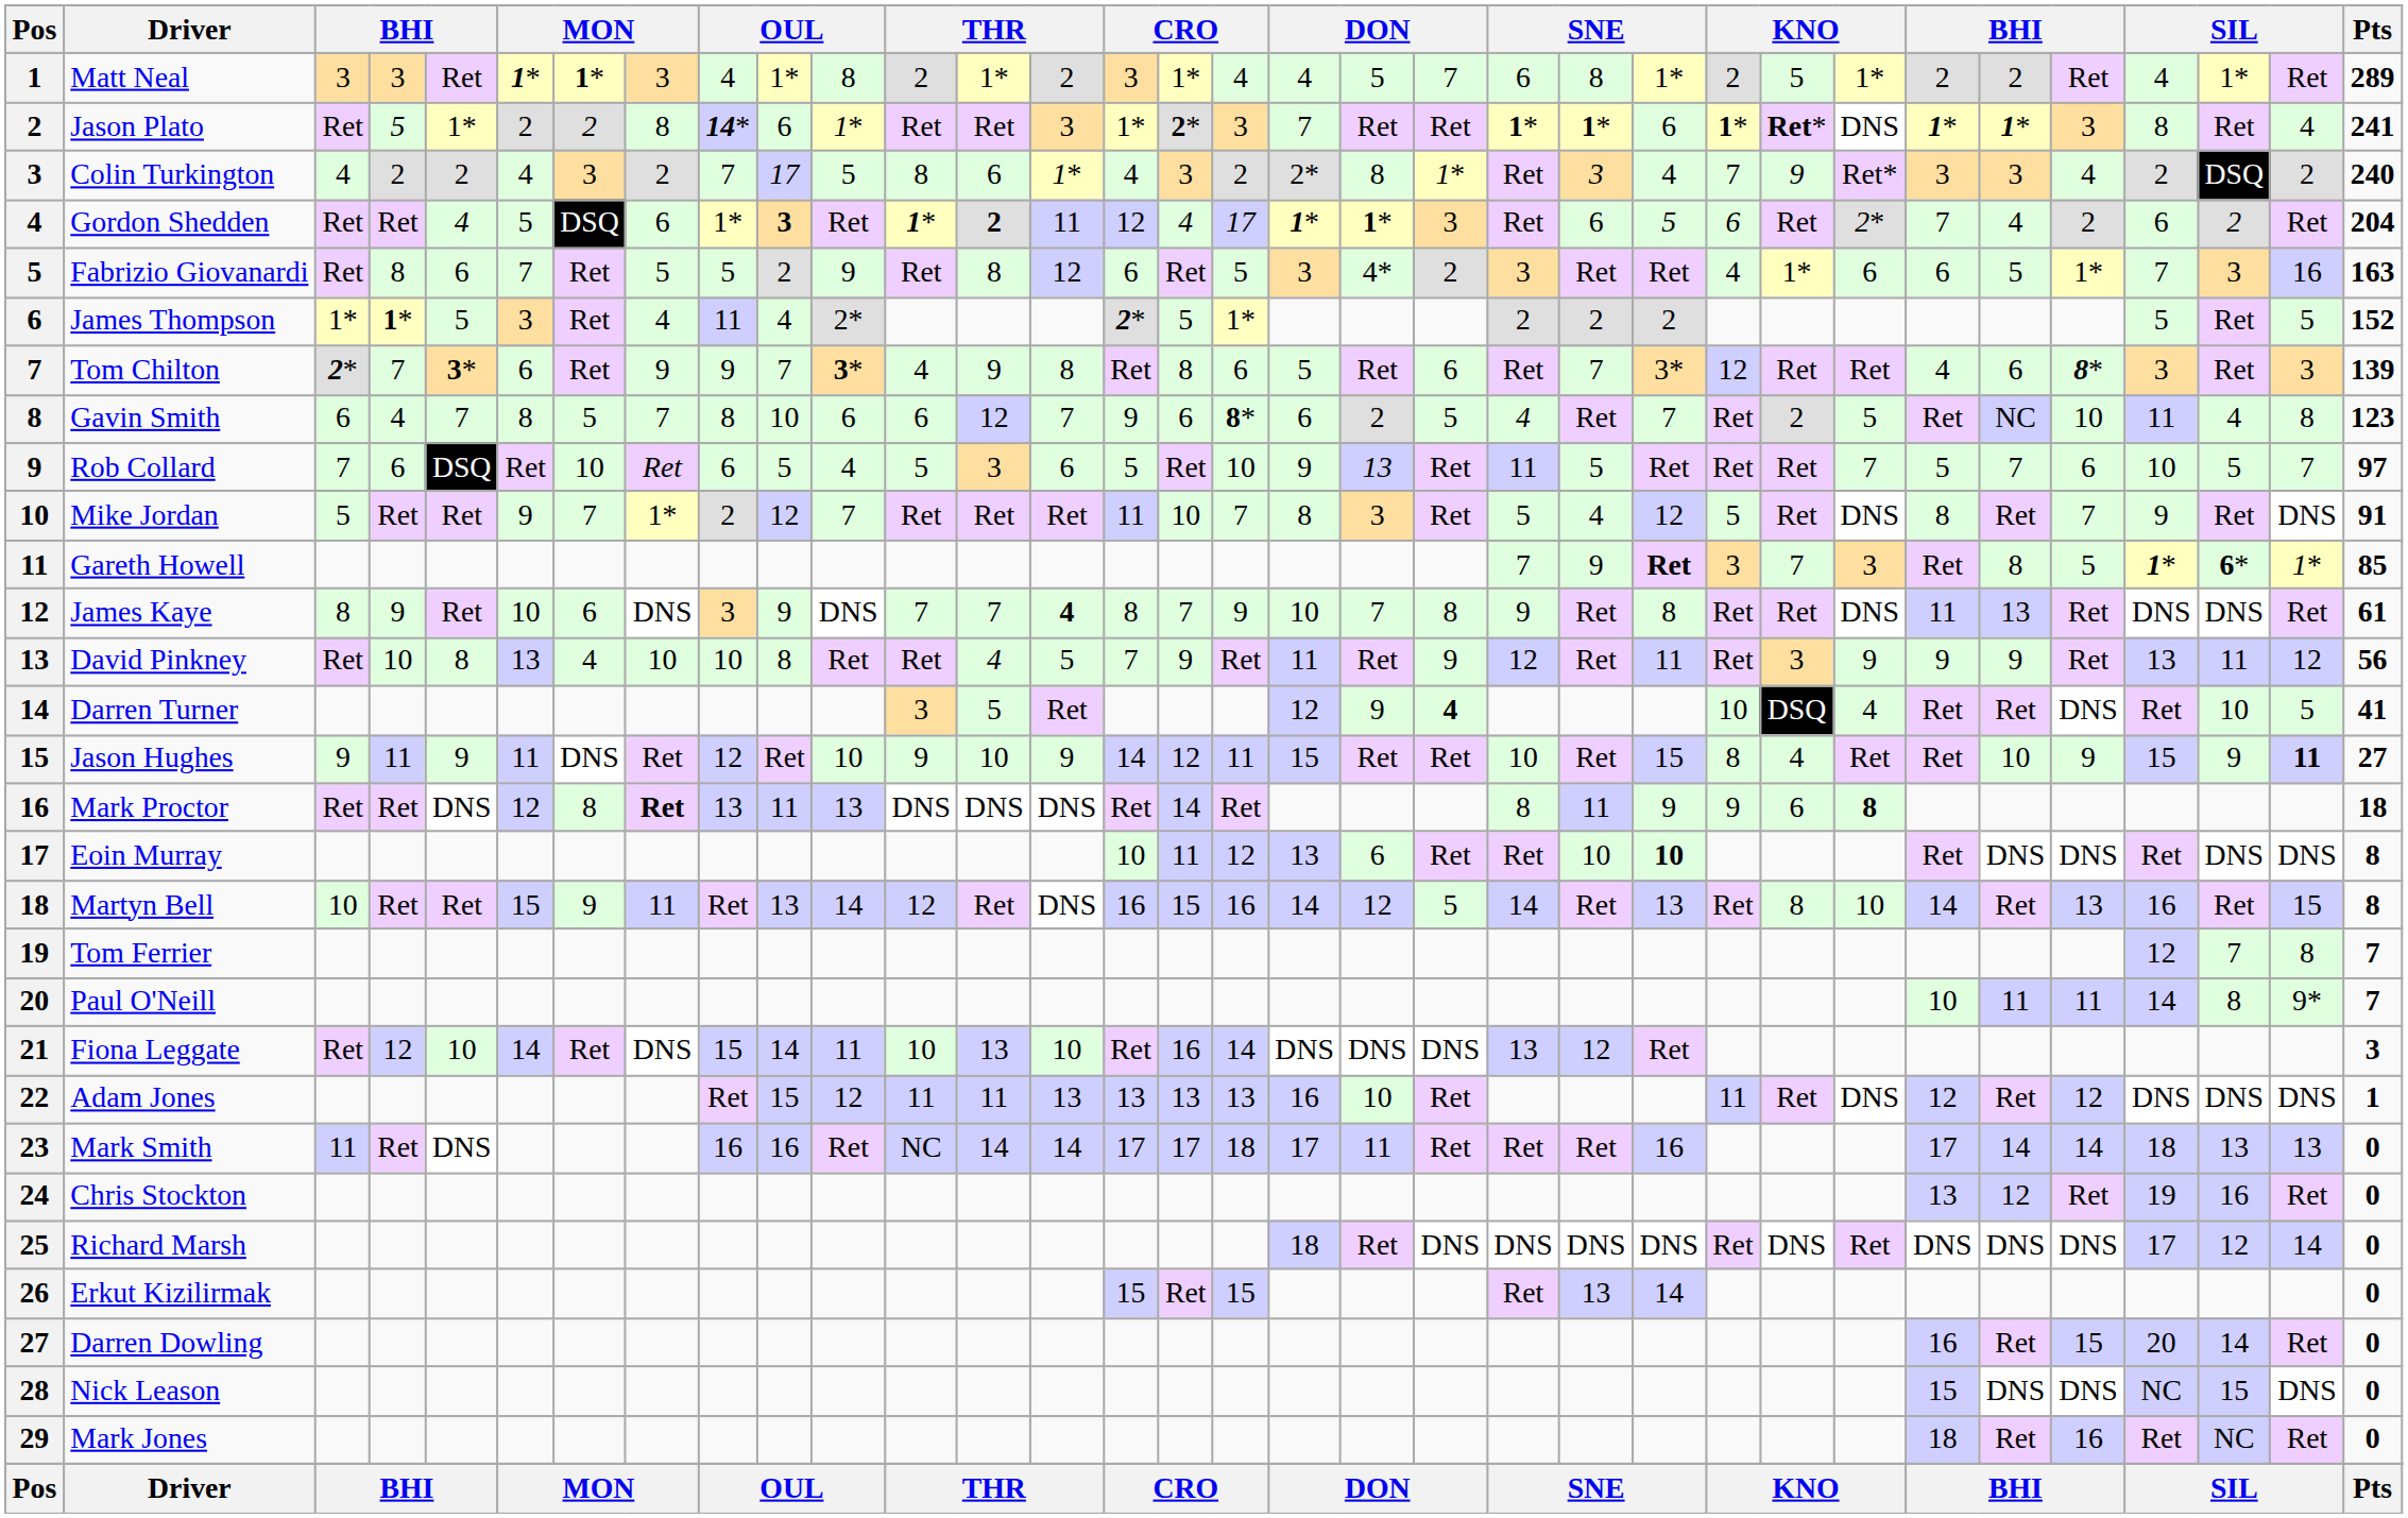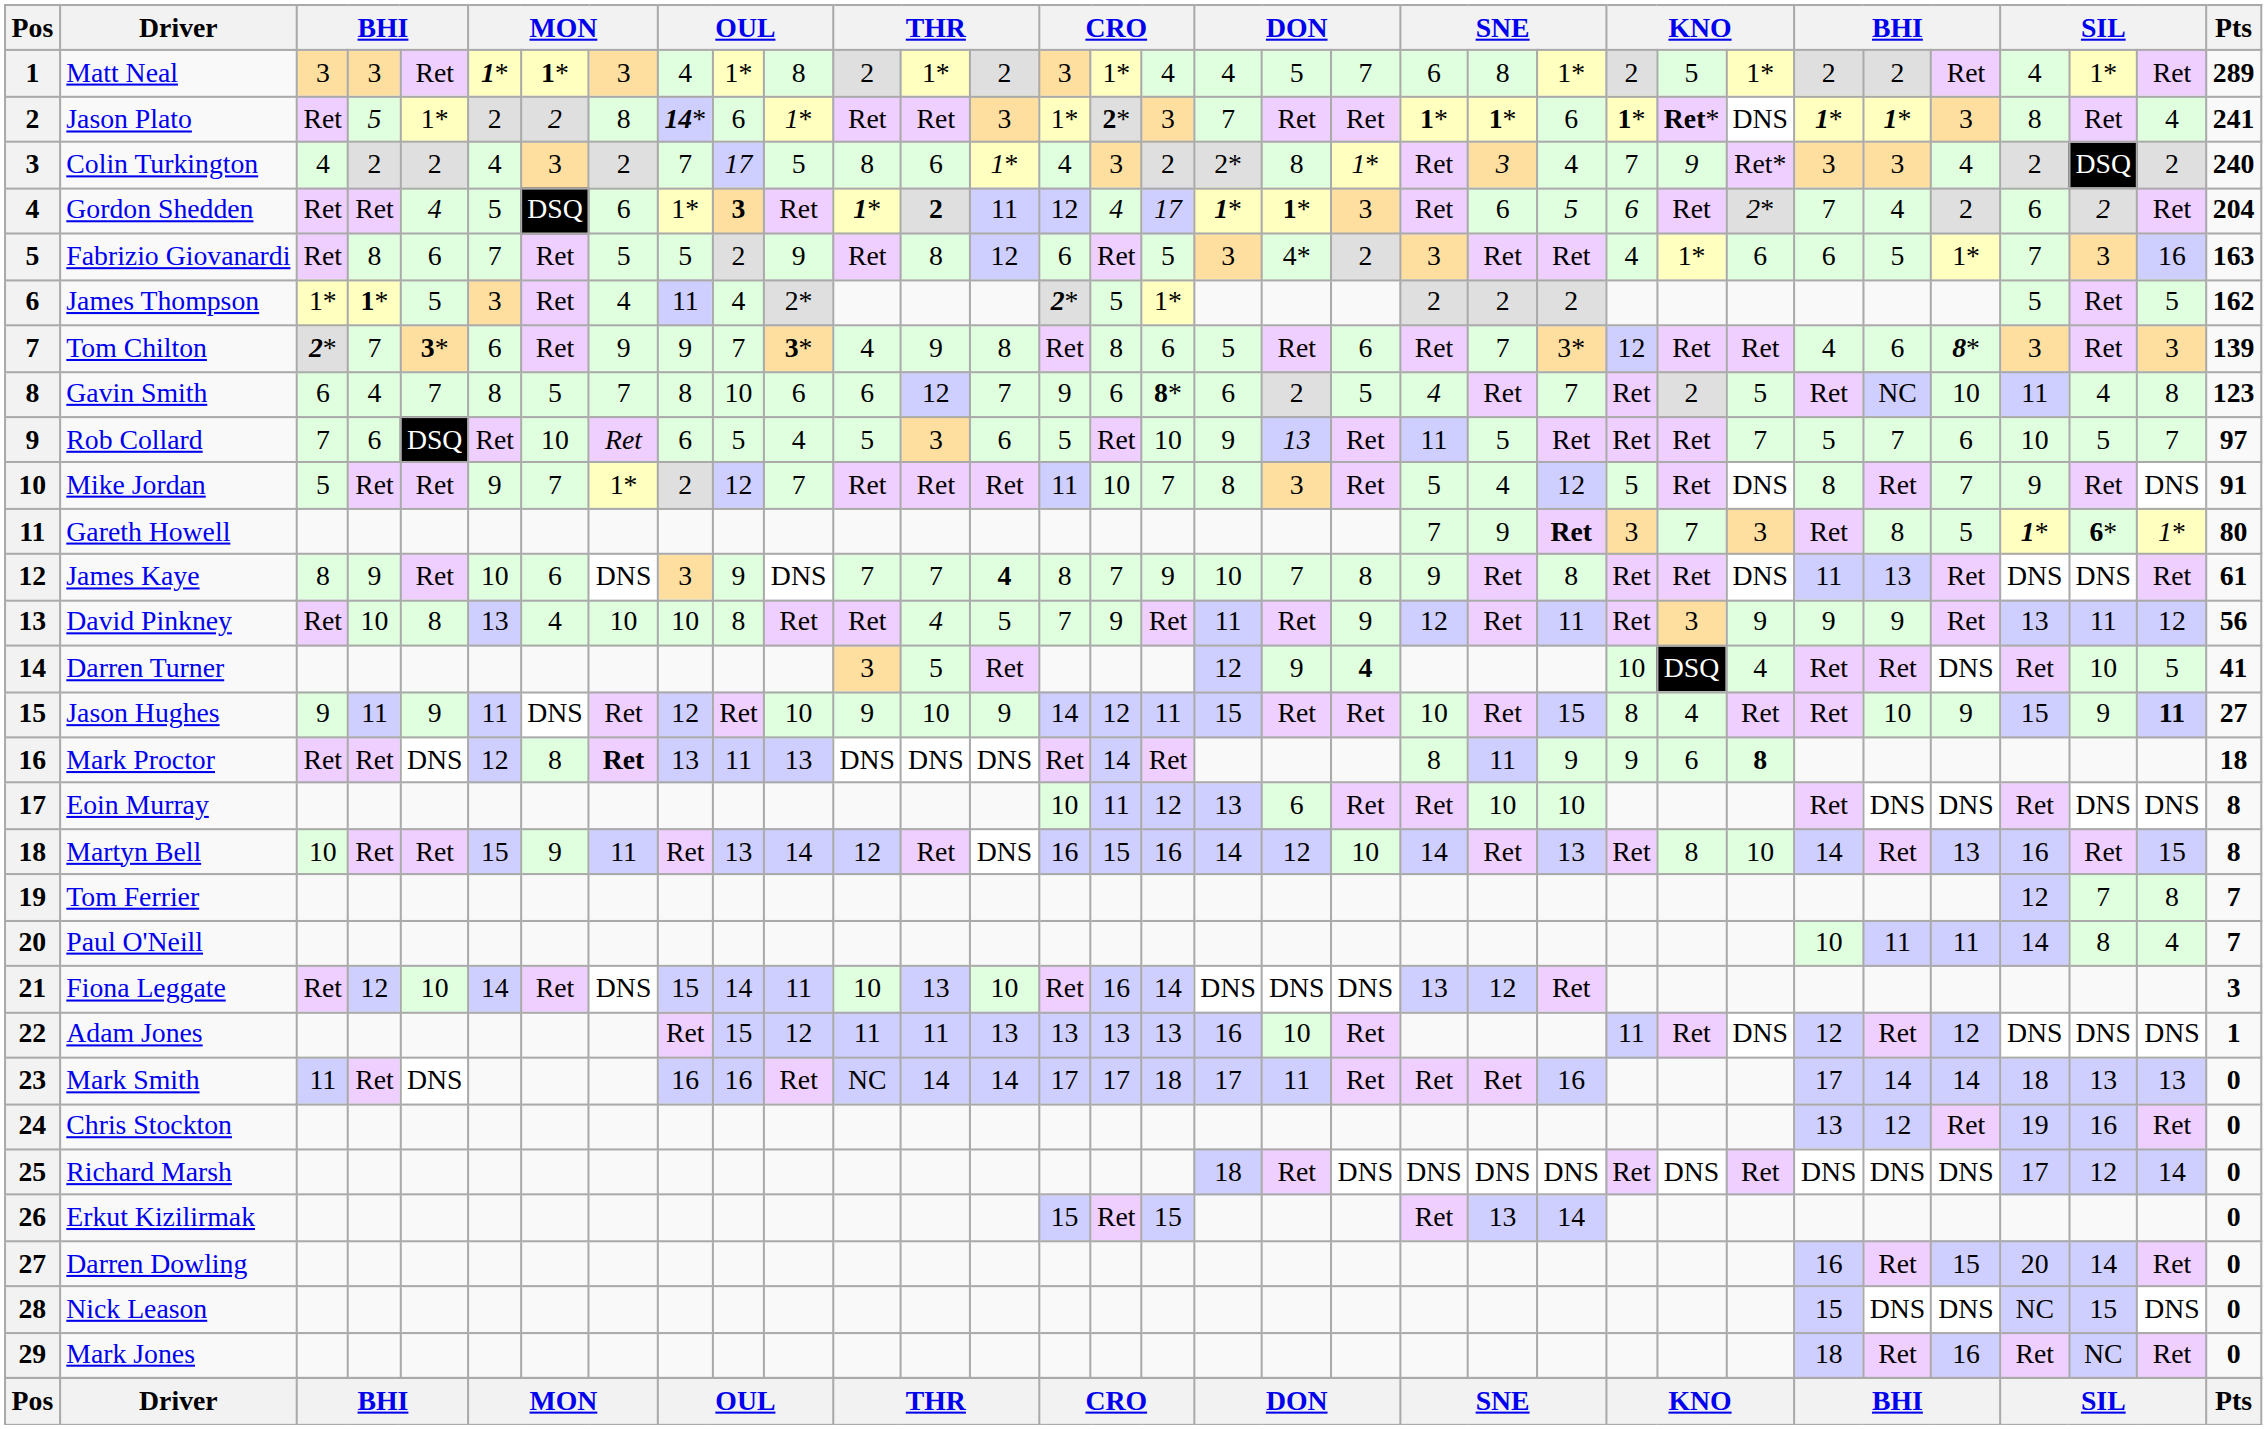James Thompson | Pts: 152 -> 162
Gareth Howell | Pts: 85 -> 80
Eoin Murray | column 23: bold -> normal
Martyn Bell | column 20: 5 -> 10
Paul O'Neill | column 32: 9* -> 4
